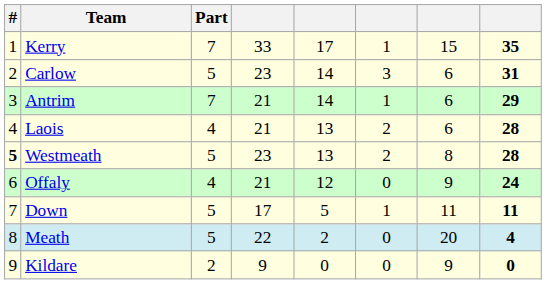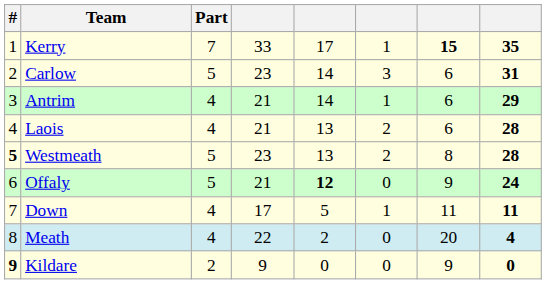Kerry | column 7: normal -> bold
Antrim | Part: 7 -> 4
Offaly | Part: 4 -> 5
Offaly | column 5: normal -> bold
Down | Part: 5 -> 4
Meath | Part: 5 -> 4
Kildare | #: normal -> bold
